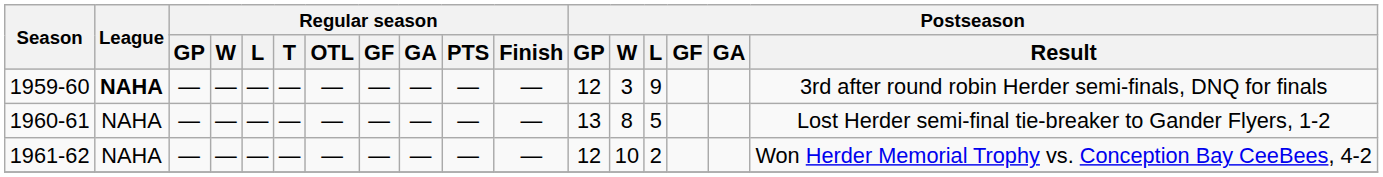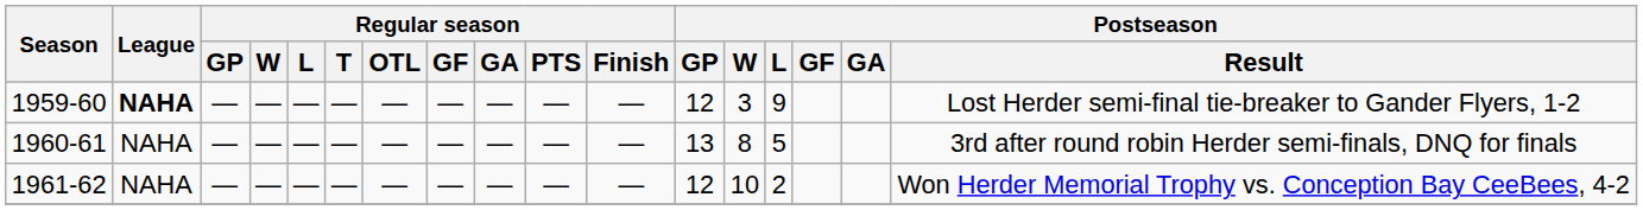1959-60 | Postseason / Result: 3rd after round robin Herder semi-finals, DNQ for finals -> Lost Herder semi-final tie-breaker to Gander Flyers, 1-2
1960-61 | Postseason / Result: Lost Herder semi-final tie-breaker to Gander Flyers, 1-2 -> 3rd after round robin Herder semi-finals, DNQ for finals
